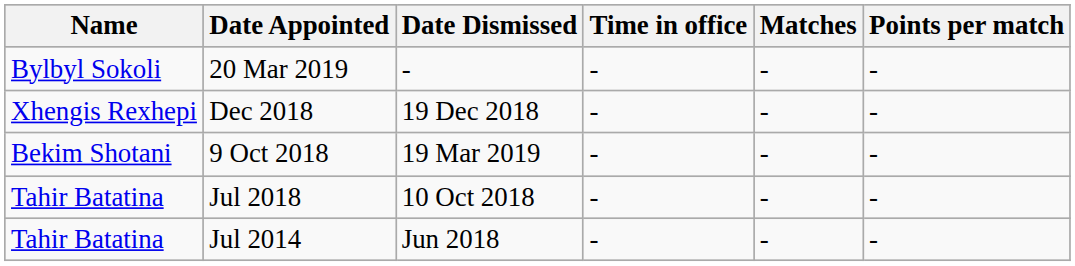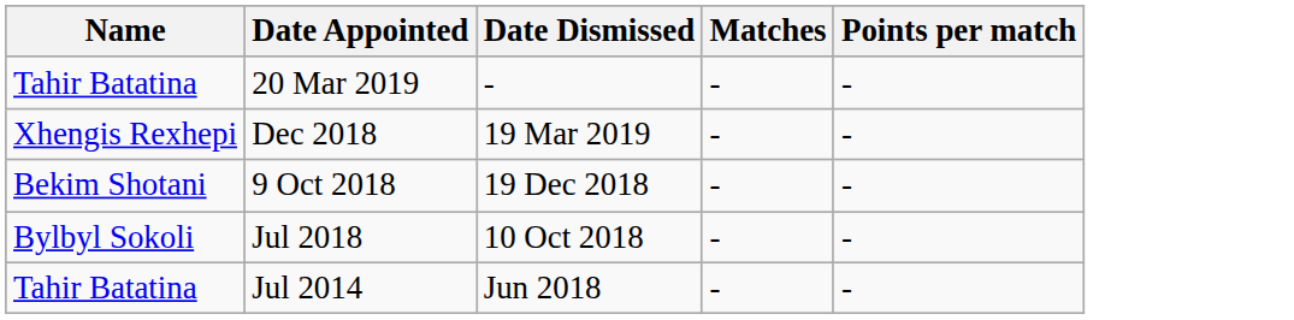- column: Time in office | - | - | - | - | -
20 Mar 2019 | Name: Bylbyl Sokoli -> Tahir Batatina
Dec 2018 | Date Dismissed: 19 Dec 2018 -> 19 Mar 2019
9 Oct 2018 | Date Dismissed: 19 Mar 2019 -> 19 Dec 2018
Jul 2018 | Name: Tahir Batatina -> Bylbyl Sokoli
